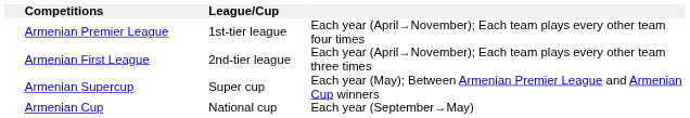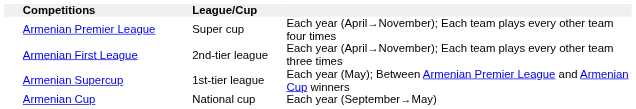Armenian Premier League | League/Cup: 1st-tier league -> Super cup
Armenian Supercup | League/Cup: Super cup -> 1st-tier league
